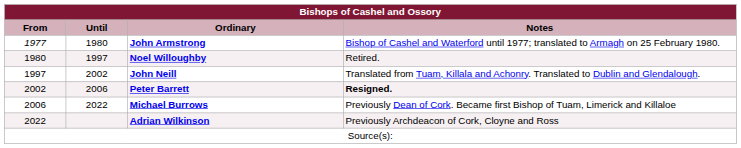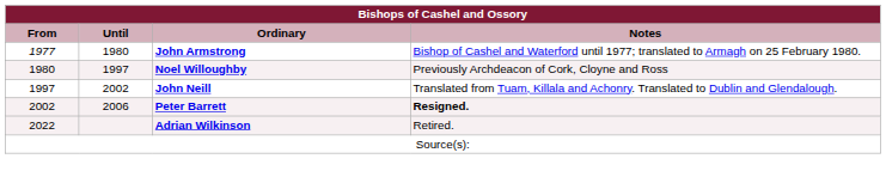Noel Willoughby | Notes: Retired. -> Previously Archdeacon of Cork, Cloyne and Ross
- row: 2006 | 2022 | Michael Burrows | Previously Dean of Cork. Became first Bishop of Tuam, Limerick and Killaloe
Adrian Wilkinson | Notes: Previously Archdeacon of Cork, Cloyne and Ross -> Retired.
